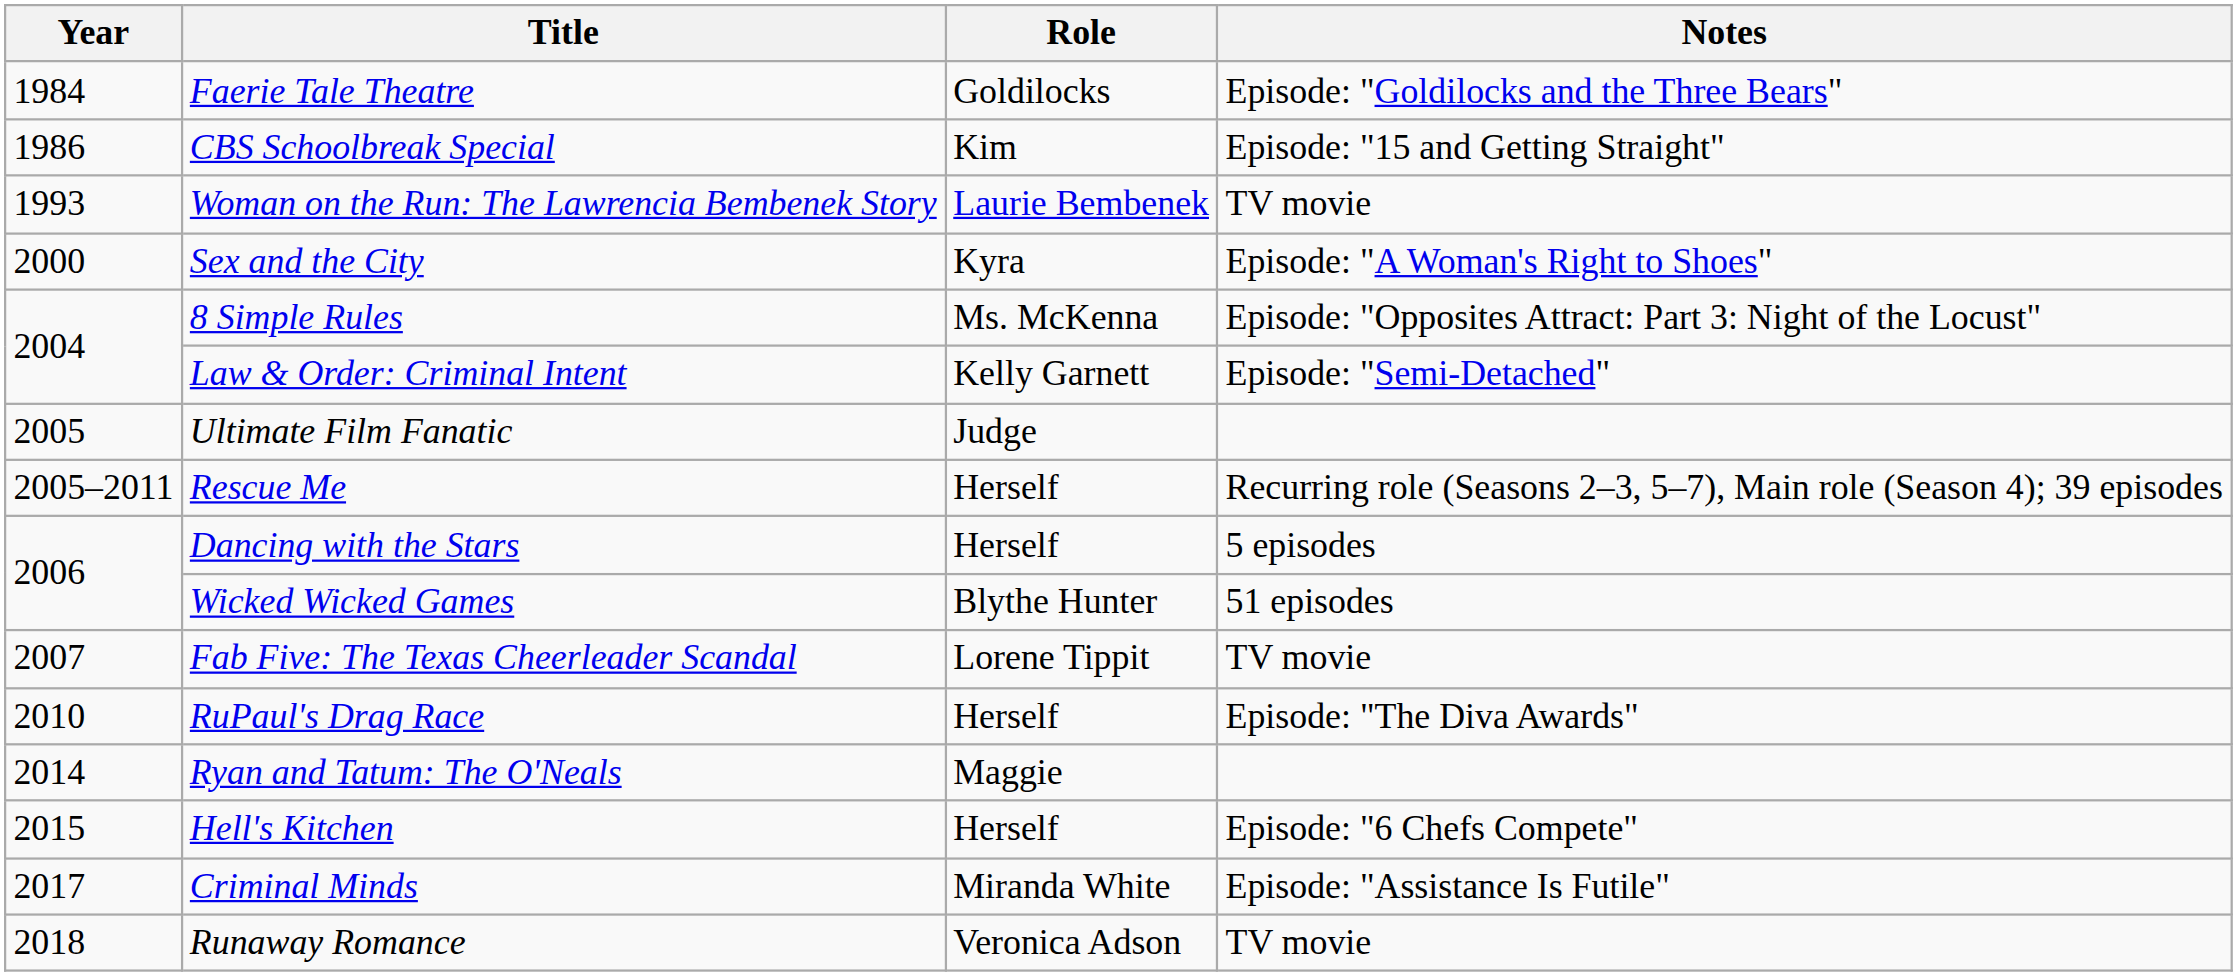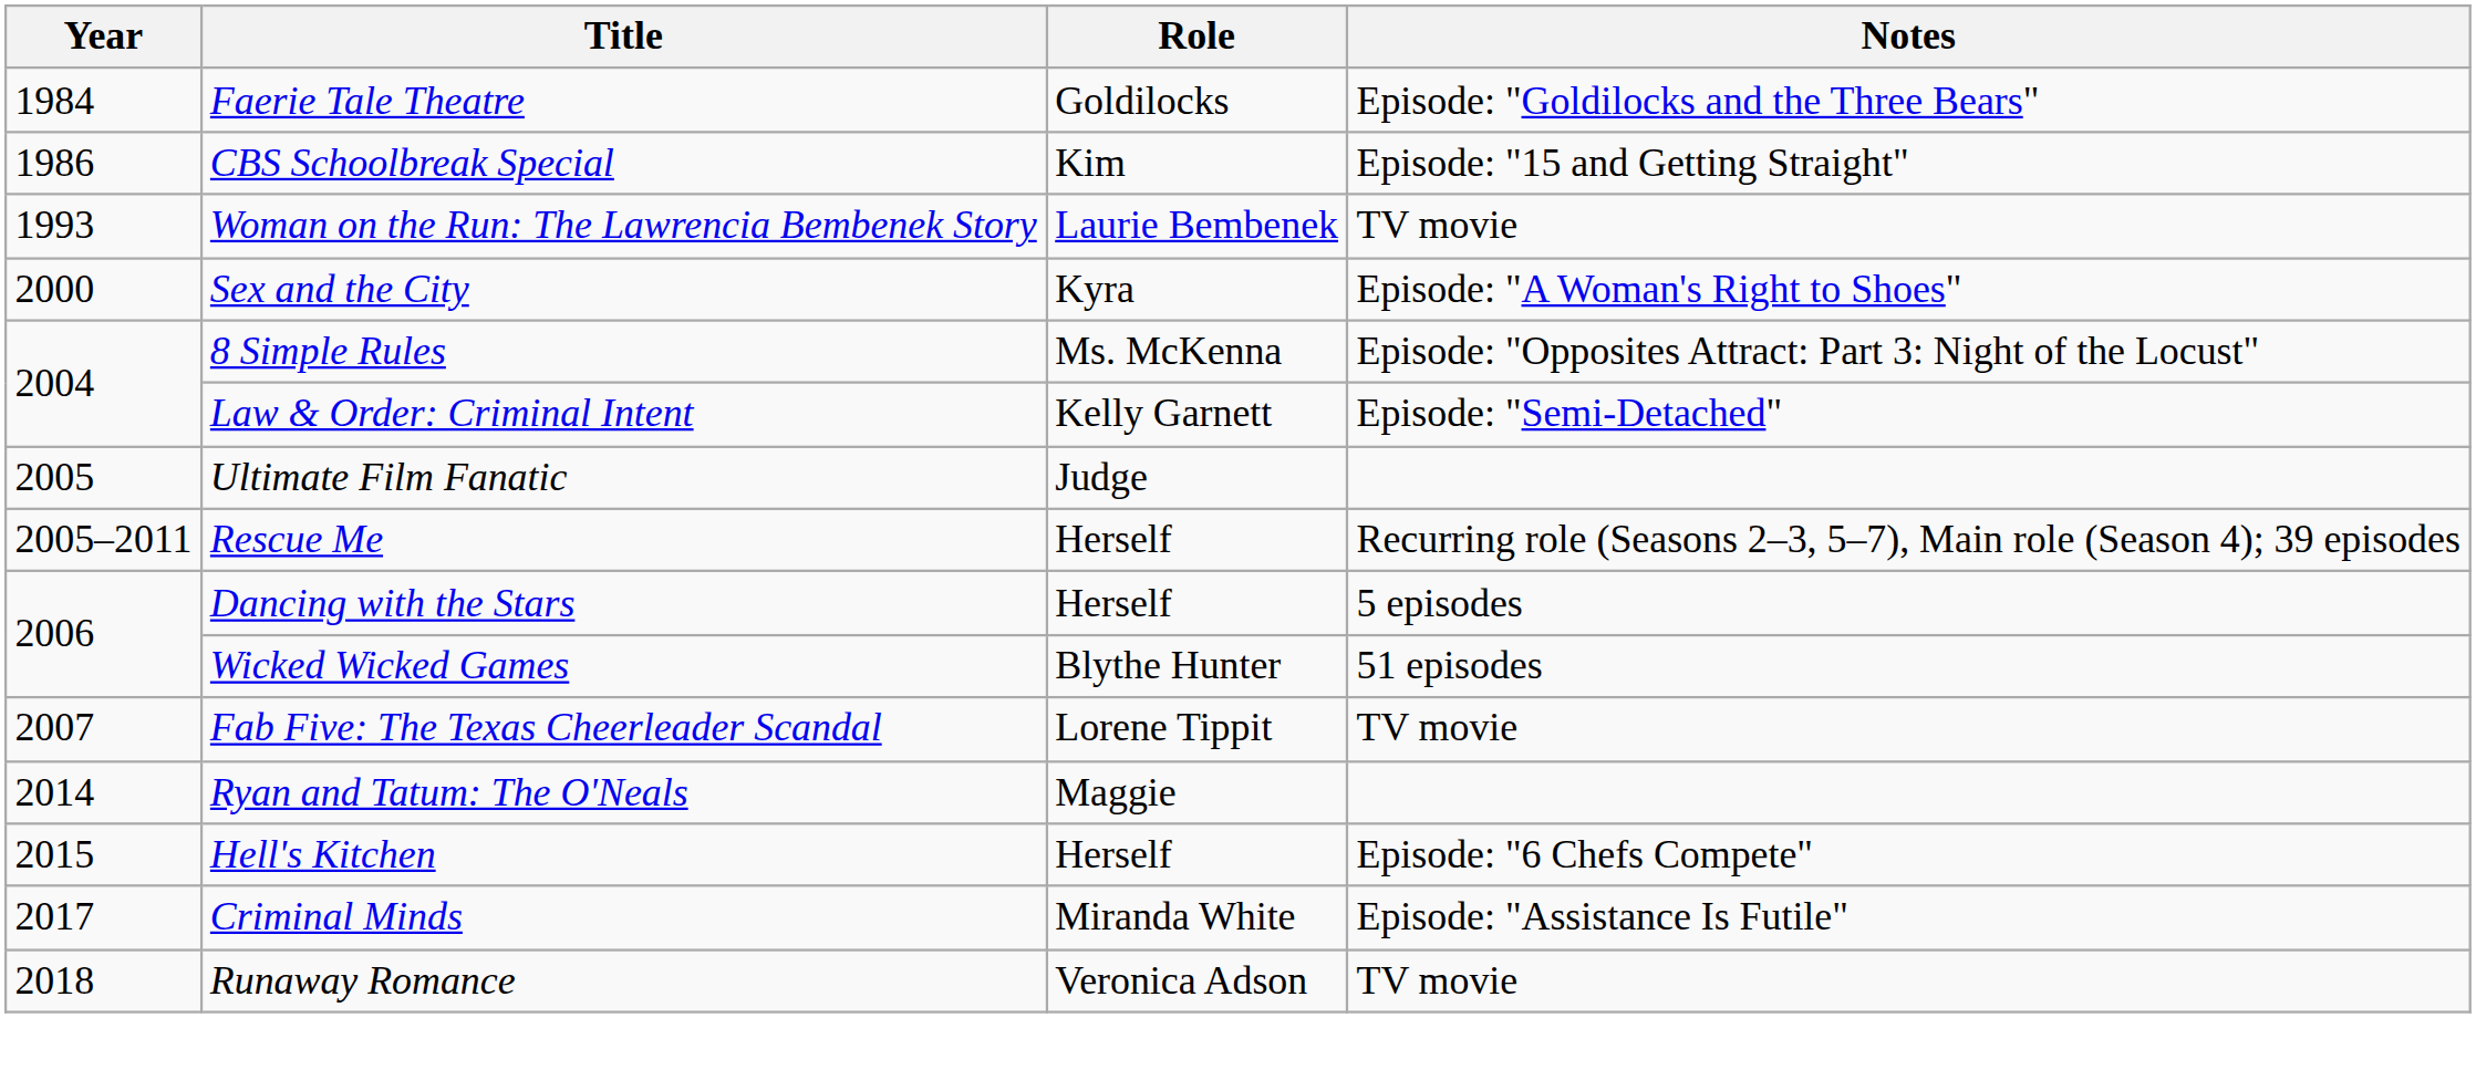- row: 2010 | RuPaul's Drag Race | Herself | Episode: "The Diva Awards"
